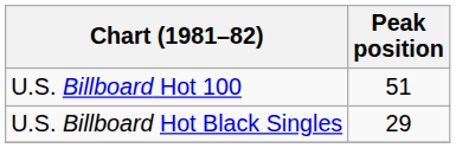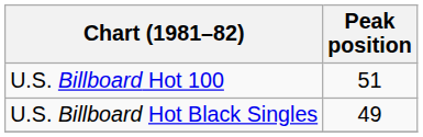U.S. Billboard Hot Black Singles | Peak position: 29 -> 49
